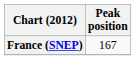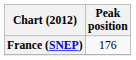France (SNEP) | Peak position: 167 -> 176
